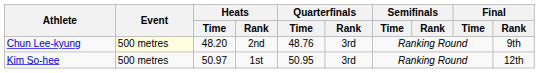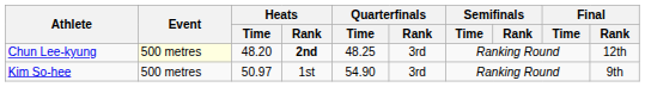Chun Lee-kyung | Heats / Rank: normal -> bold
Chun Lee-kyung | Quarterfinals / Time: 48.76 -> 48.25
Chun Lee-kyung | Final / Rank: 9th -> 12th
Kim So-hee | Quarterfinals / Time: 50.95 -> 54.90
Kim So-hee | Final / Rank: 12th -> 9th
